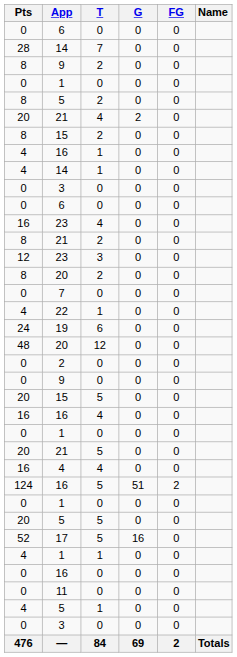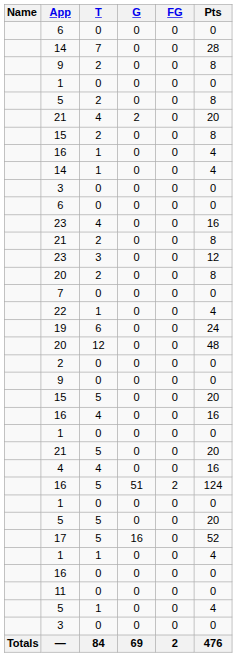columns swapped: Name <-> Pts
